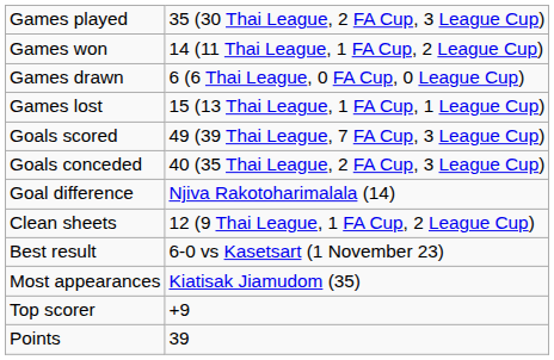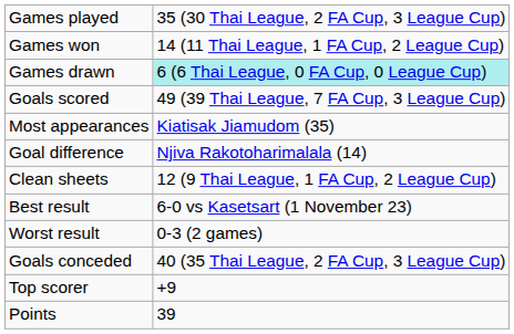Games drawn | column 2: no background -> paleturquoise background
- row: Games lost | 15 (13 Thai League, 1 FA Cup, 1 League Cup)
rows swapped: Goals conceded <-> Most appearances
+ row: Worst result | 0-3 (2 games)
